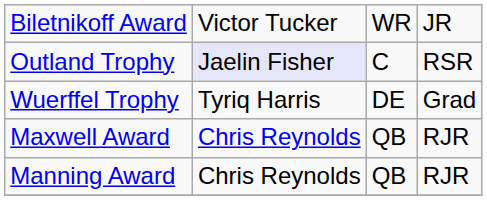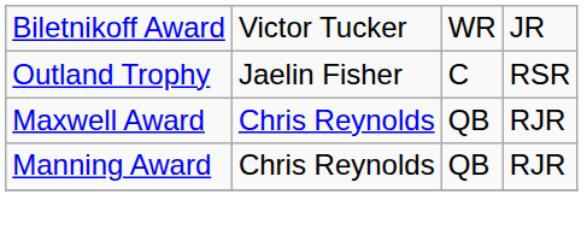Outland Trophy | column 2: lavender background -> no background
- row: Wuerffel Trophy | Tyriq Harris | DE | Grad
